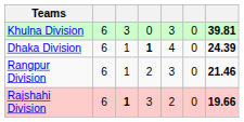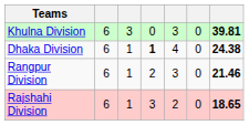Dhaka Division | column 7: 24.39 -> 24.38
Rajshahi Division | column 3: bold -> normal
Rajshahi Division | column 7: 19.66 -> 18.65
